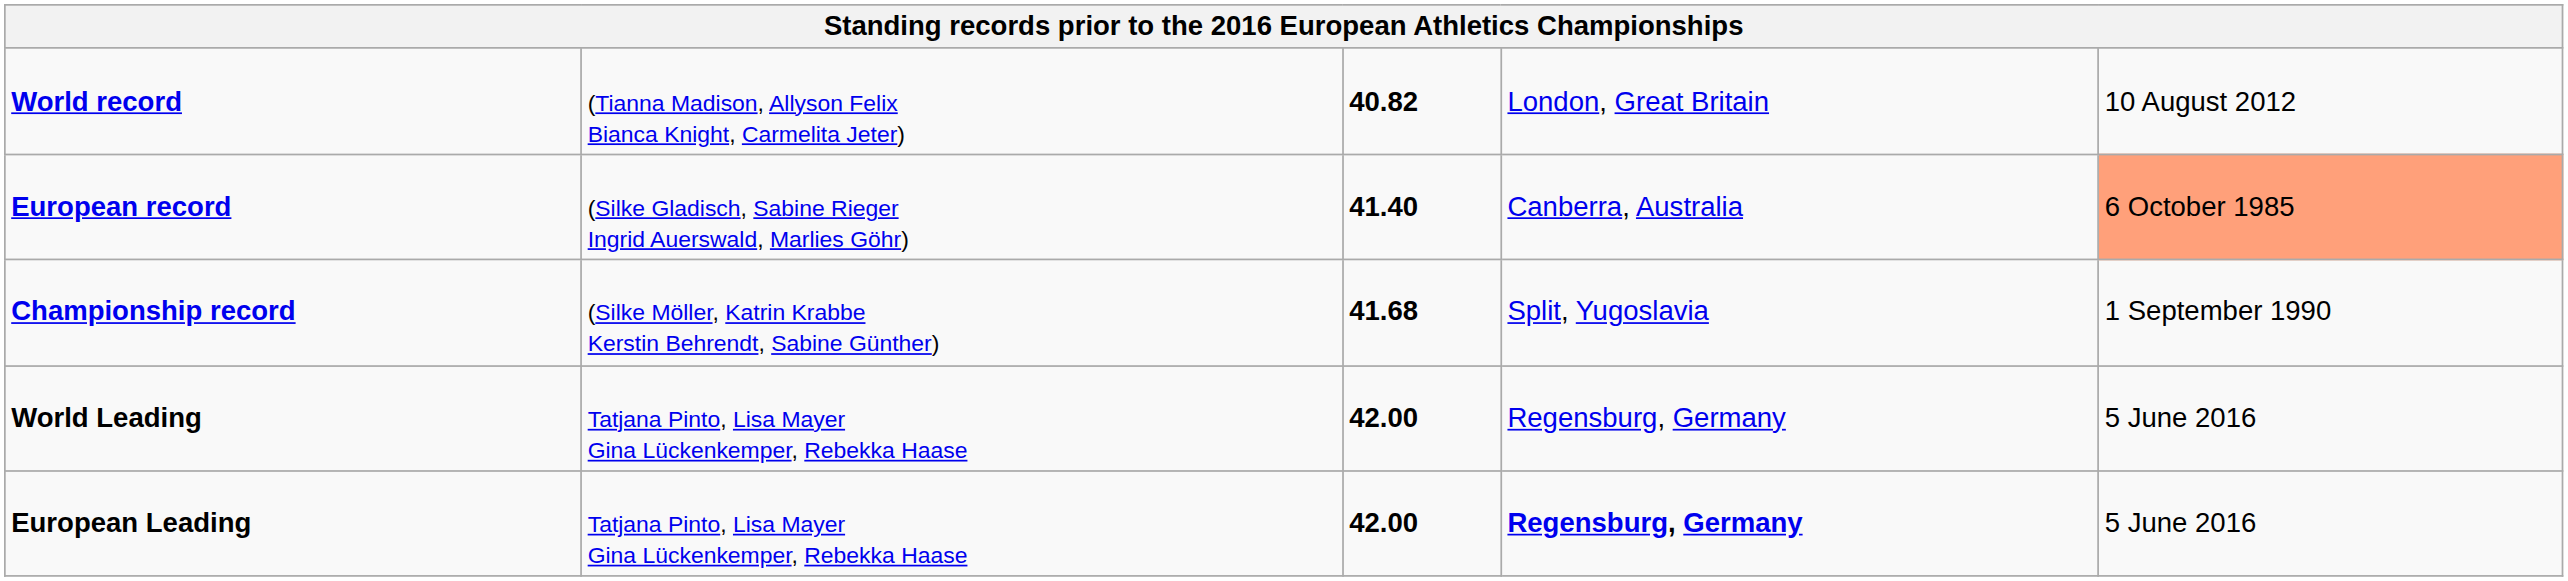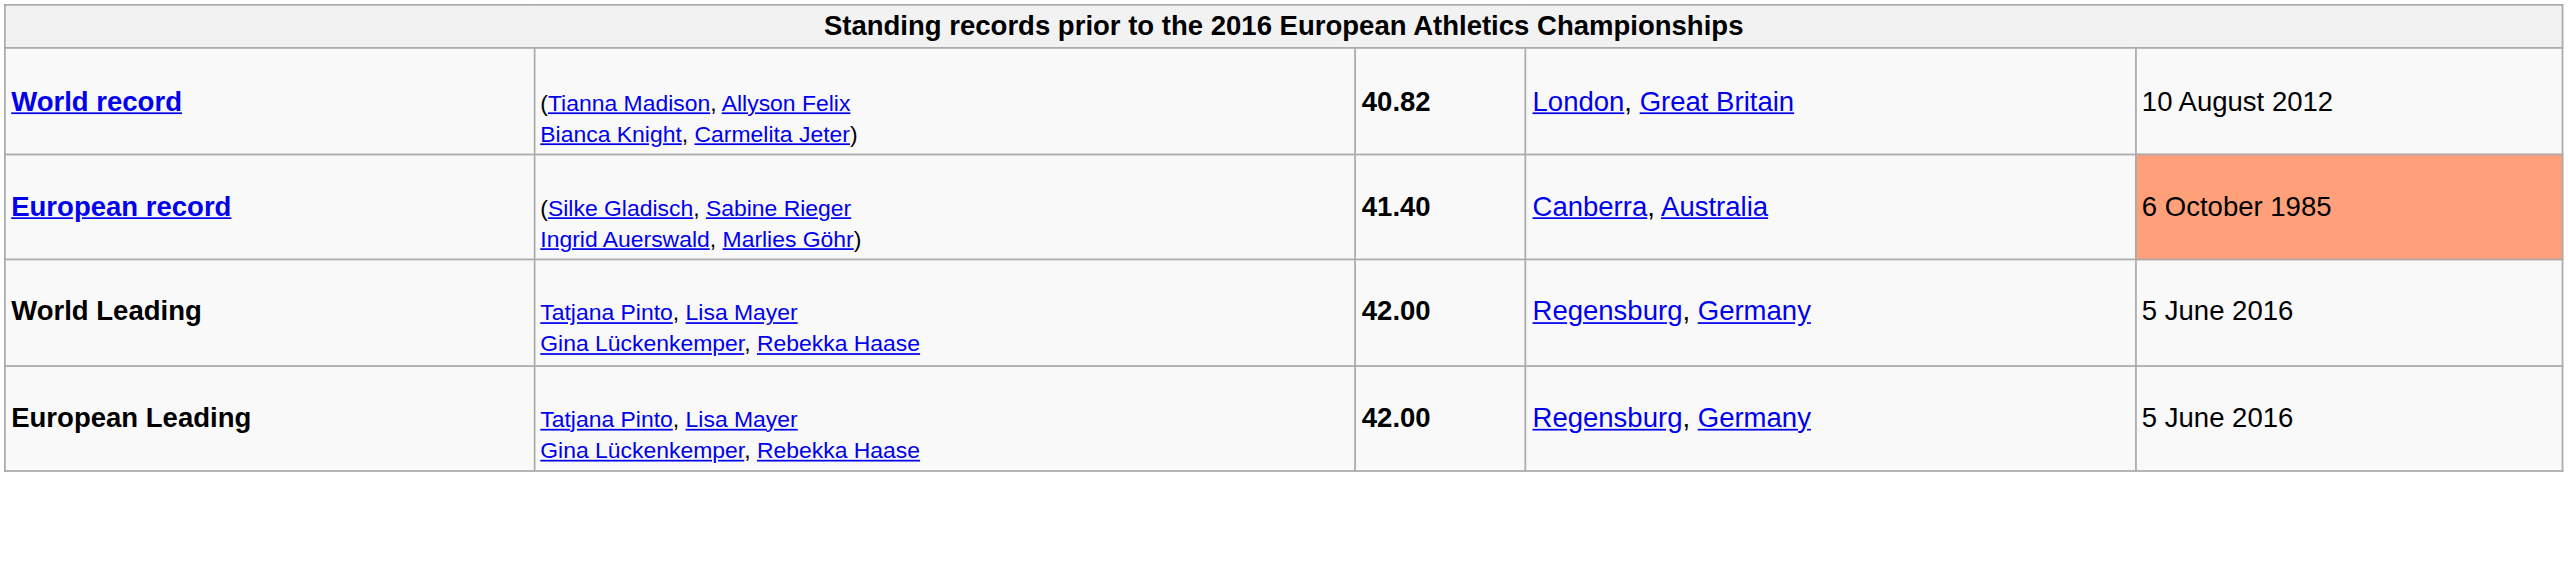- row: Championship record | (Silke Möller, Katrin Krabbe Kerstin Behrendt, Sabine Günther) | 41.68 | Split, Yugoslavia | 1 September 1990
European Leading | column 4: bold -> normal
